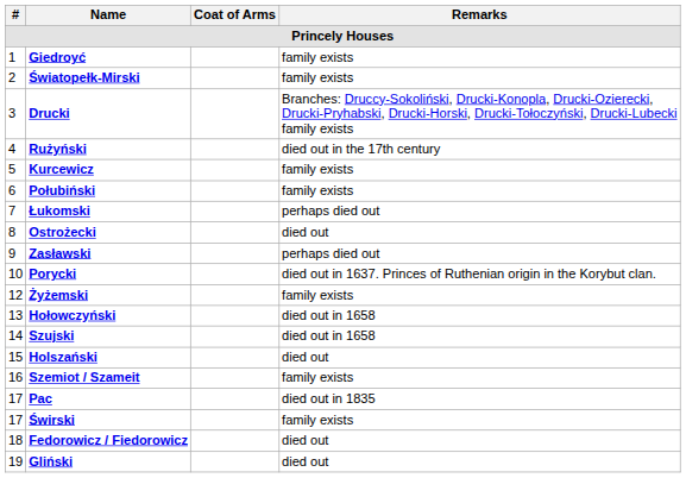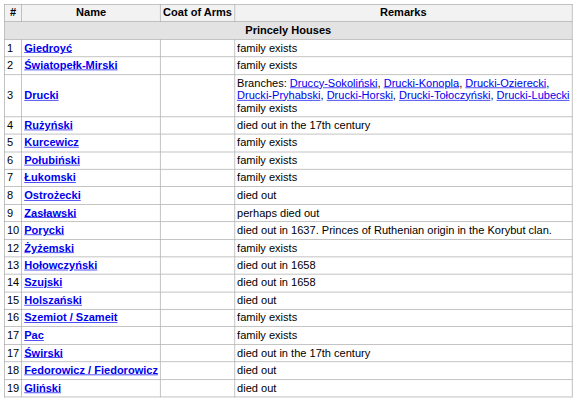Łukomski | Remarks: perhaps died out -> family exists
Pac | Remarks: died out in 1835 -> family exists
Świrski | Remarks: family exists -> died out in the 17th century
